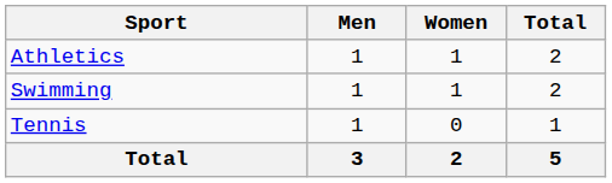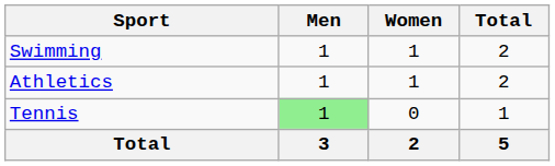rows swapped: Athletics <-> Swimming
Tennis | Men: no background -> lightgreen background
